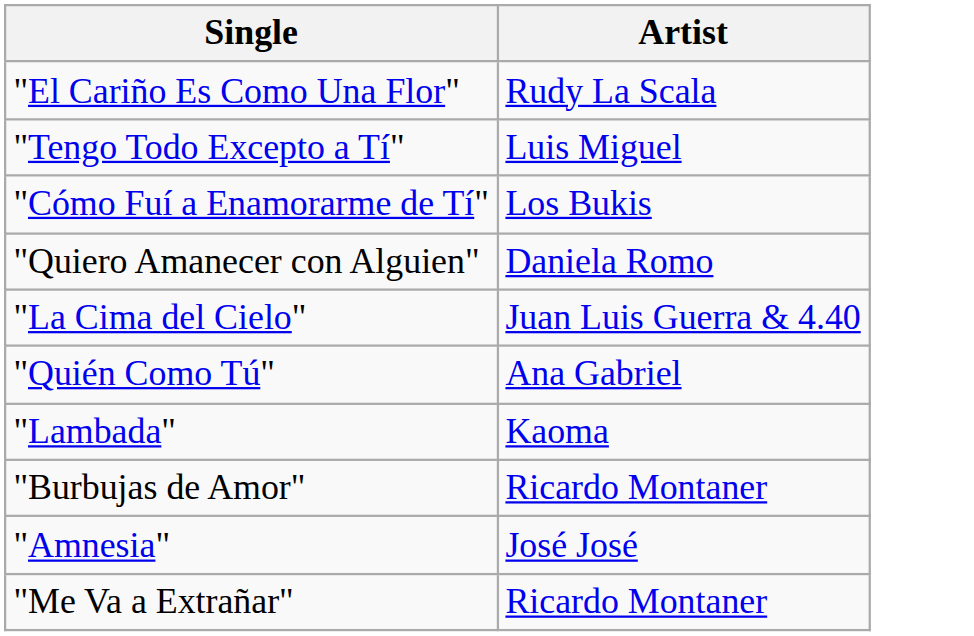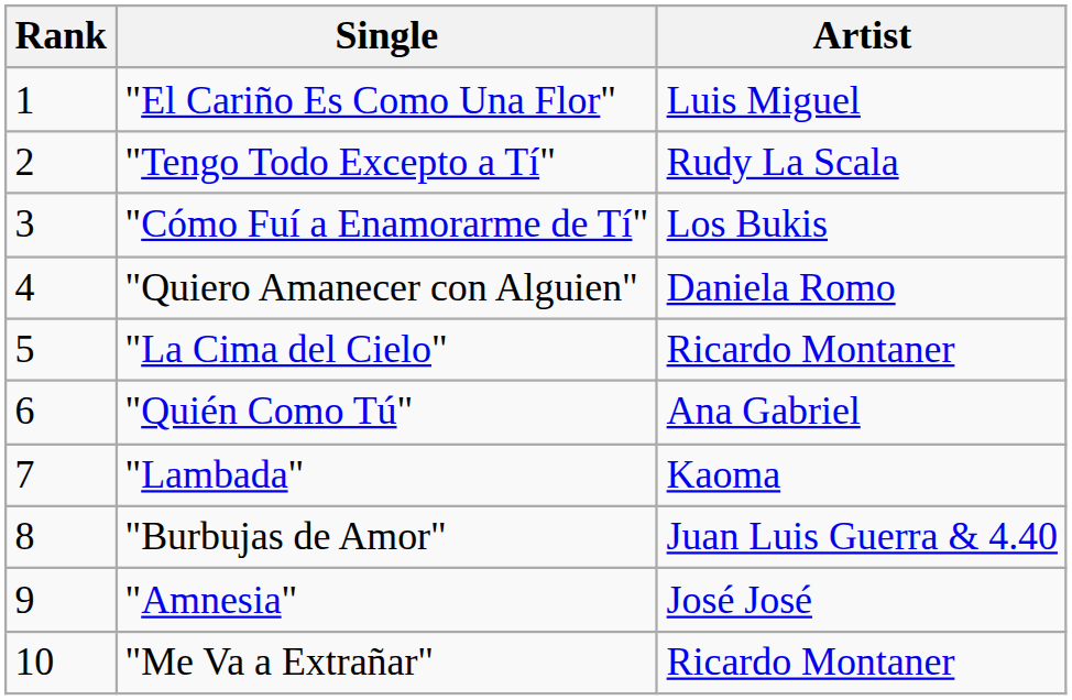+ column: Rank | 1 | 2 | 3 | 4 | 5 | 6 | 7 | 8 | 9 | 10
"El Cariño Es Como Una Flor" | Artist: Rudy La Scala -> Luis Miguel
"Tengo Todo Excepto a Tí" | Artist: Luis Miguel -> Rudy La Scala
"La Cima del Cielo" | Artist: Juan Luis Guerra & 4.40 -> Ricardo Montaner
"Burbujas de Amor" | Artist: Ricardo Montaner -> Juan Luis Guerra & 4.40
